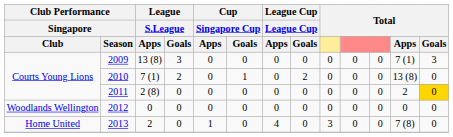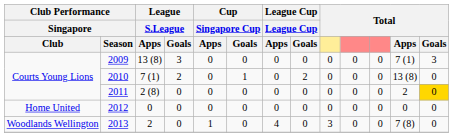2012 | Club Performance / Singapore / Club: Woodlands Wellington -> Home United
2013 | Club Performance / Singapore / Club: Home United -> Woodlands Wellington
